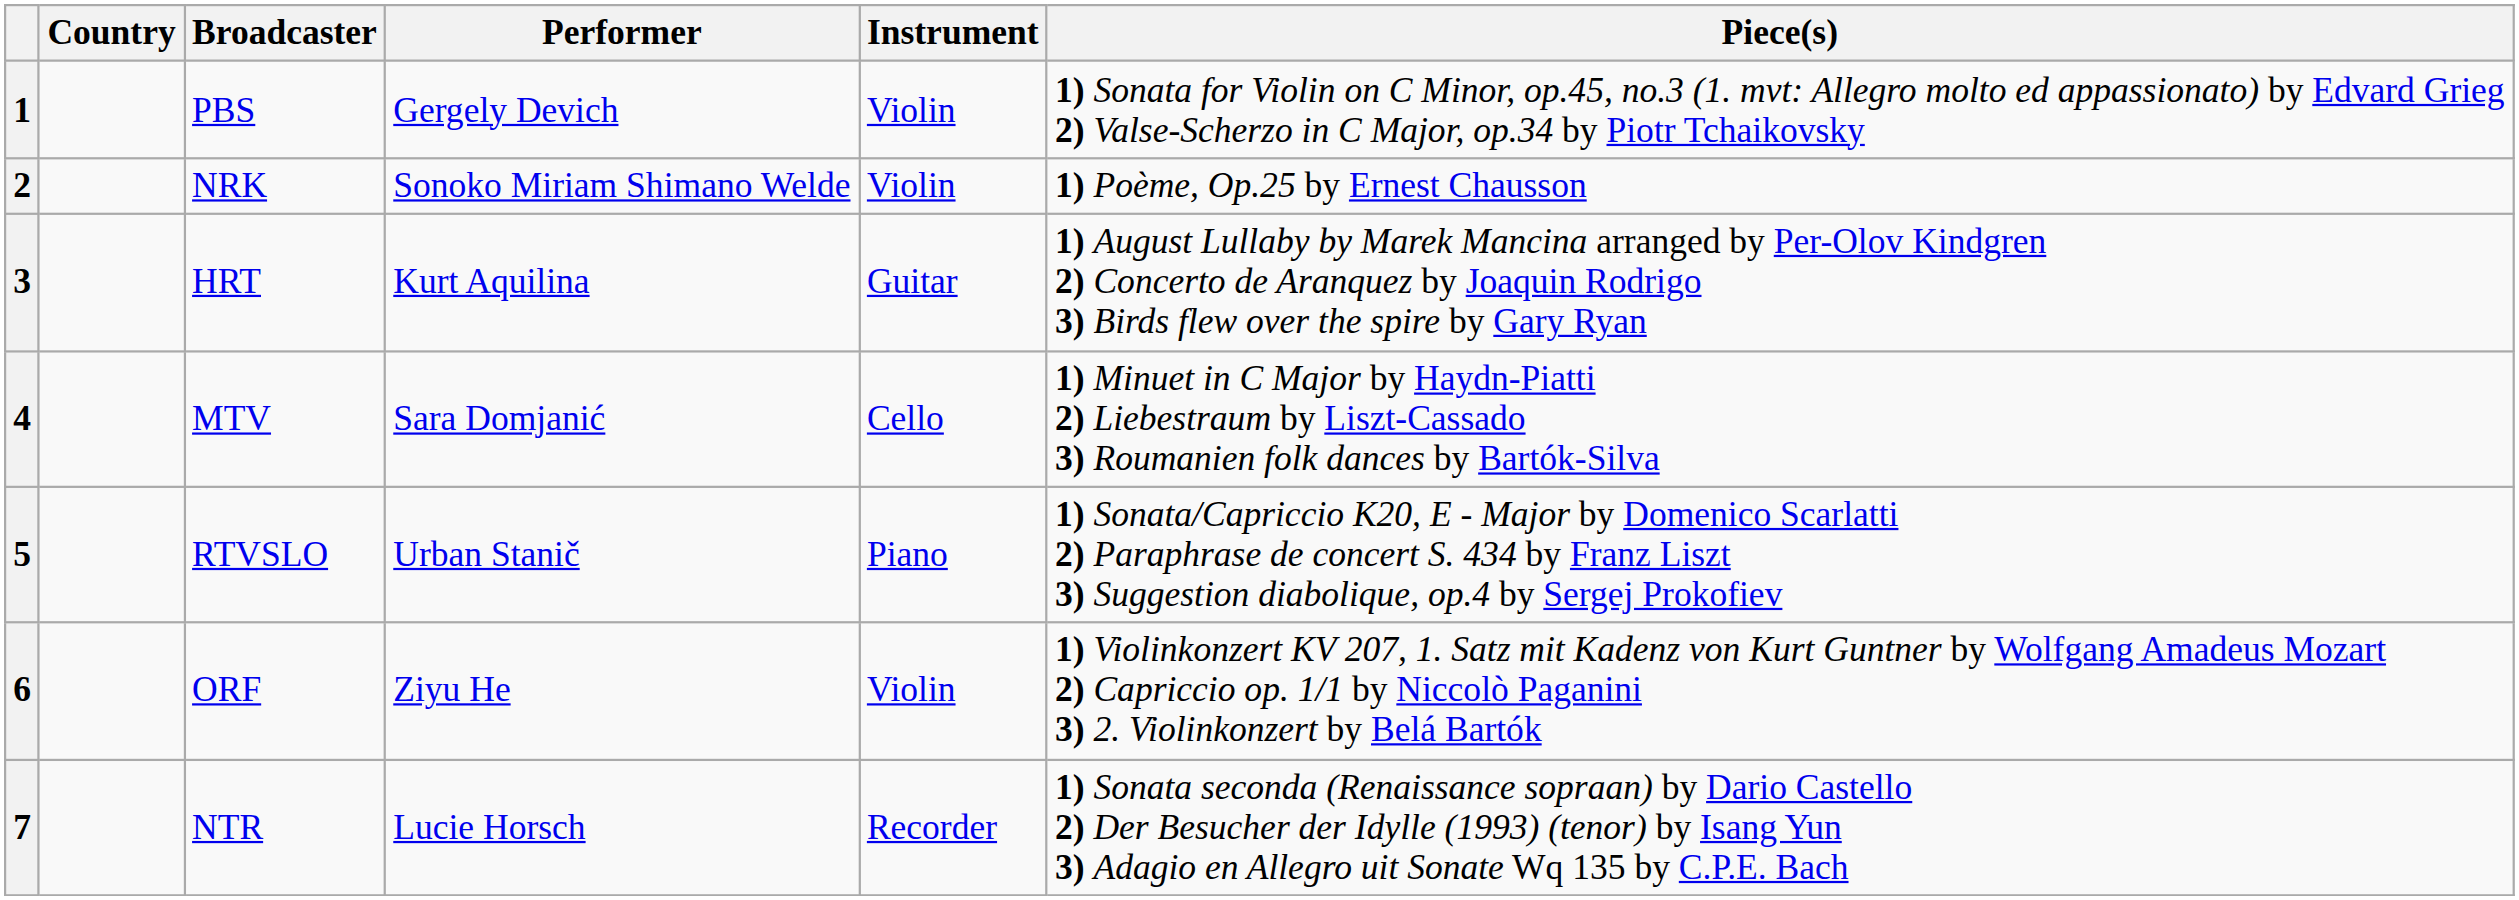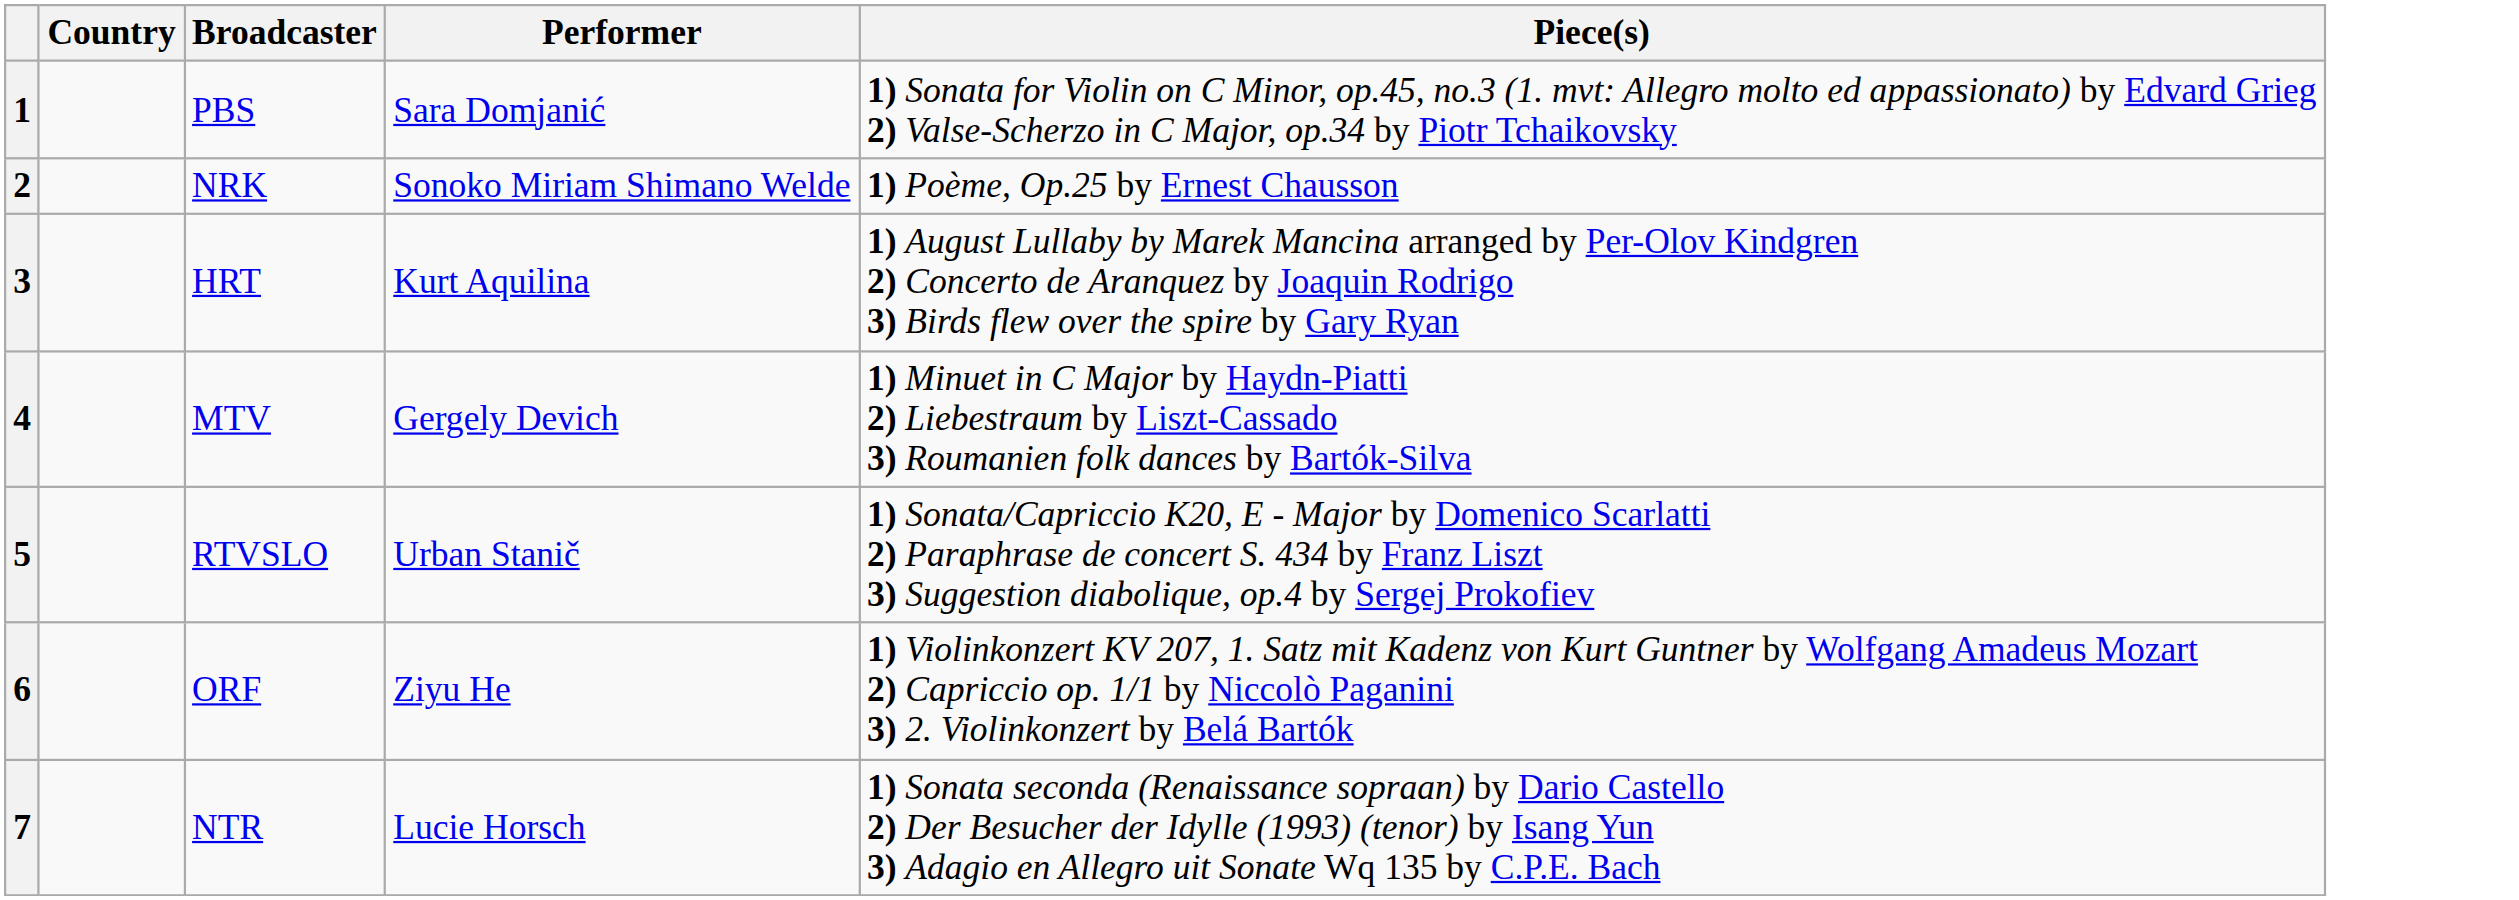- column: Instrument | Violin | Violin | Guitar | Cello | Piano | Violin | Recorder
1 | Performer: Gergely Devich -> Sara Domjanić
4 | Performer: Sara Domjanić -> Gergely Devich
